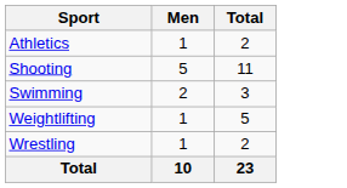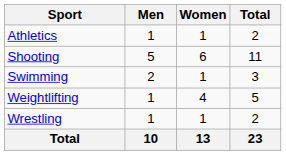+ column: Women | 1 | 6 | 1 | 4 | 1 | 13
